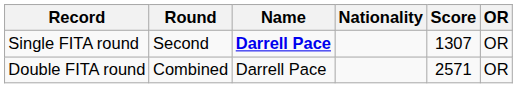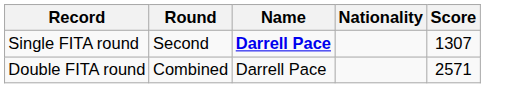- column: OR | OR | OR
